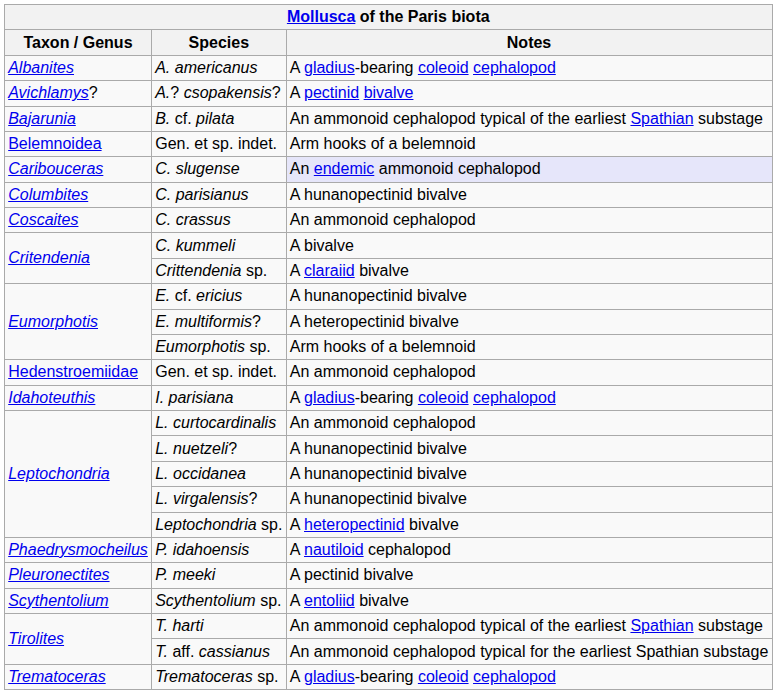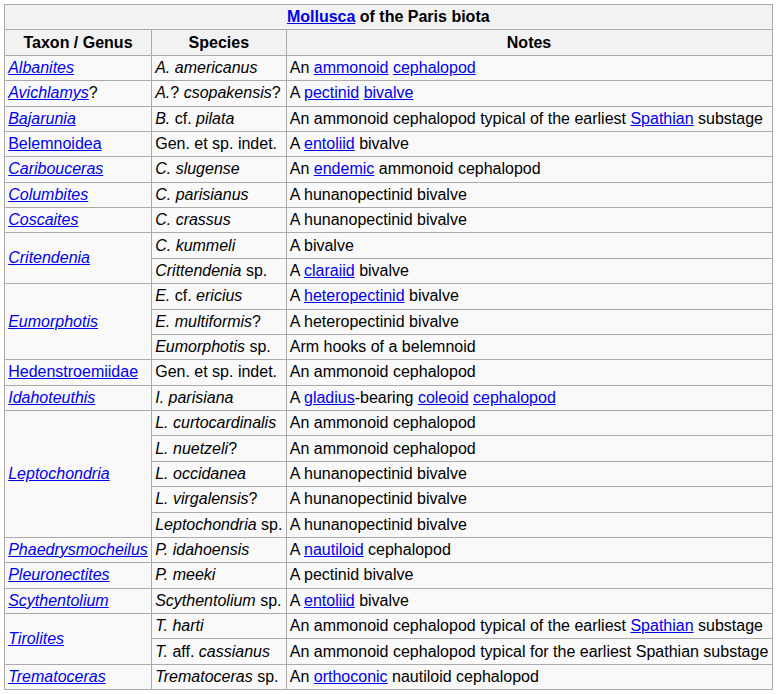A. americanus | Notes: A gladius-bearing coleoid cephalopod -> An ammonoid cephalopod
Belemnoidea / Gen. et sp. indet. | Notes: Arm hooks of a belemnoid -> A entoliid bivalve
C. slugense | Notes: lavender background -> no background
C. crassus | Notes: An ammonoid cephalopod -> A hunanopectinid bivalve
E. cf. ericius | Notes: A hunanopectinid bivalve -> A heteropectinid bivalve
L. nuetzeli? | Notes: A hunanopectinid bivalve -> An ammonoid cephalopod
Leptochondria sp. | Notes: A heteropectinid bivalve -> A hunanopectinid bivalve
Trematoceras sp. | Notes: A gladius-bearing coleoid cephalopod -> An orthoconic nautiloid cephalopod
